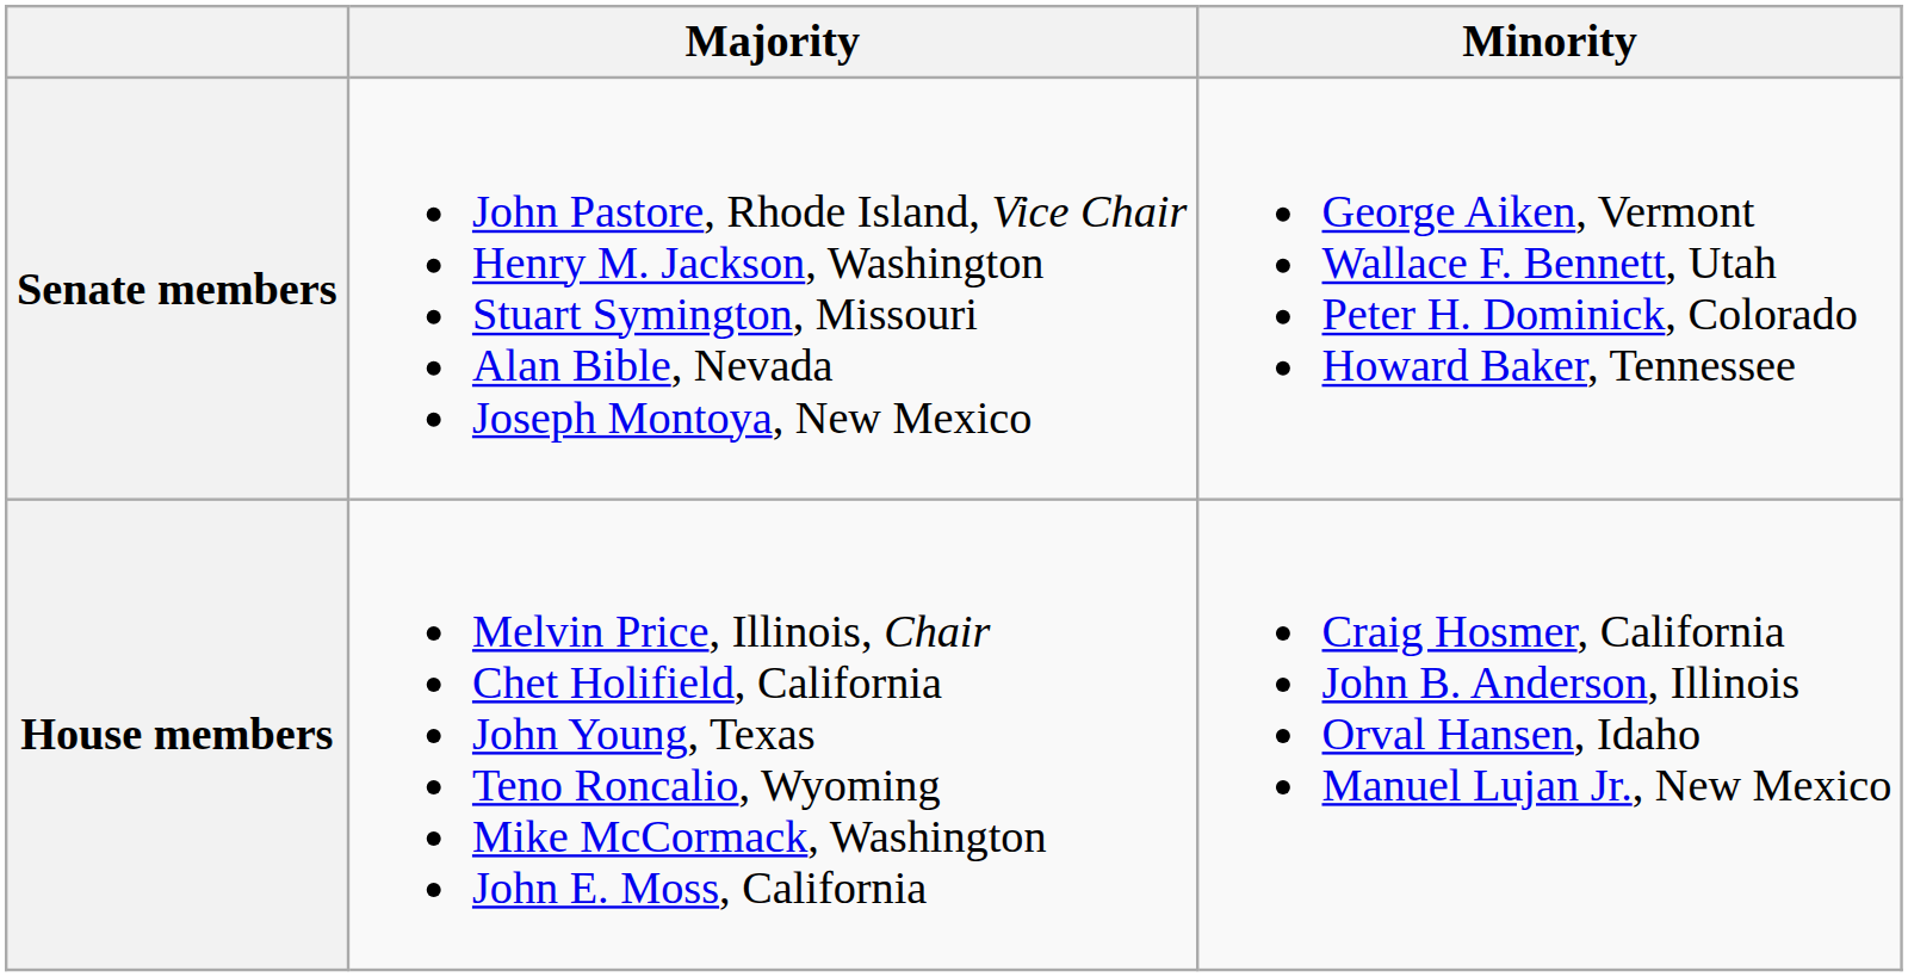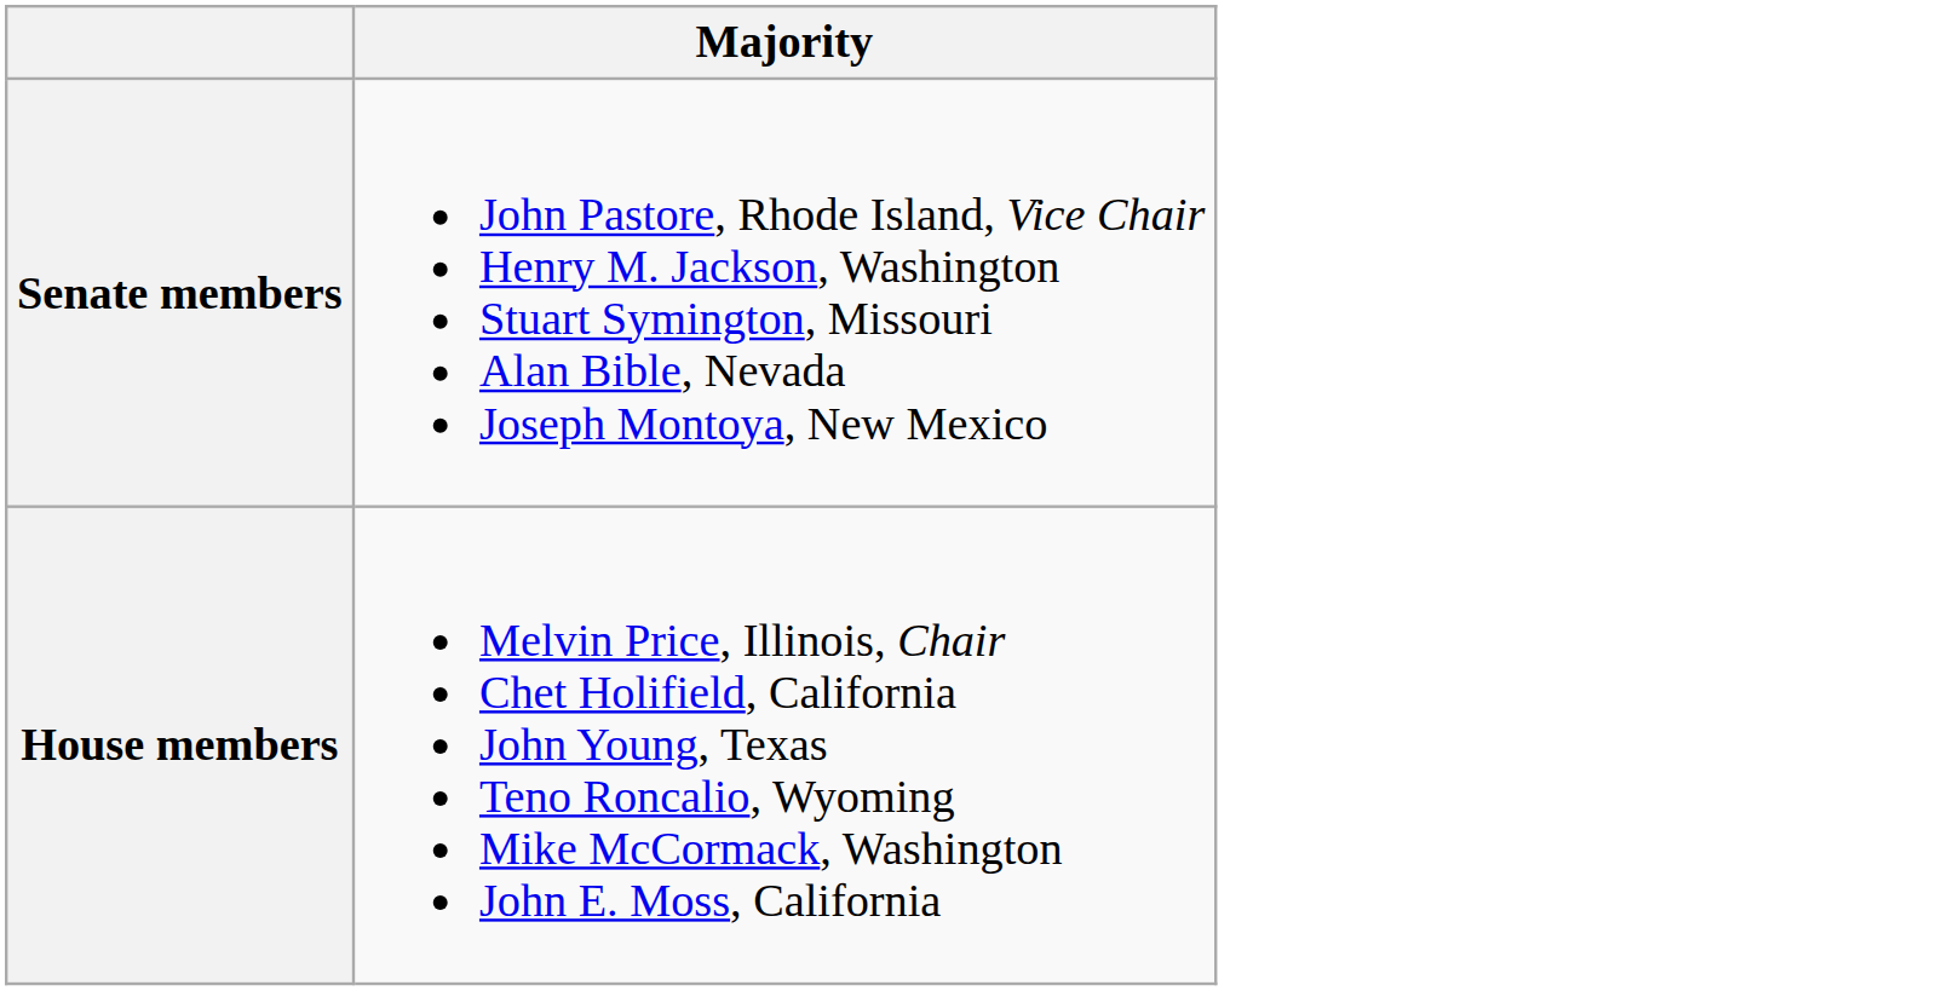- column: Minority | George Aiken, Vermont Wallace F. Bennett, Utah Peter H. Dominick, Colorado Howard Baker, Tennessee | Craig Hosmer, California John B. Anderson, Illinois Orval Hansen, Idaho Manuel Lujan Jr., New Mexico
